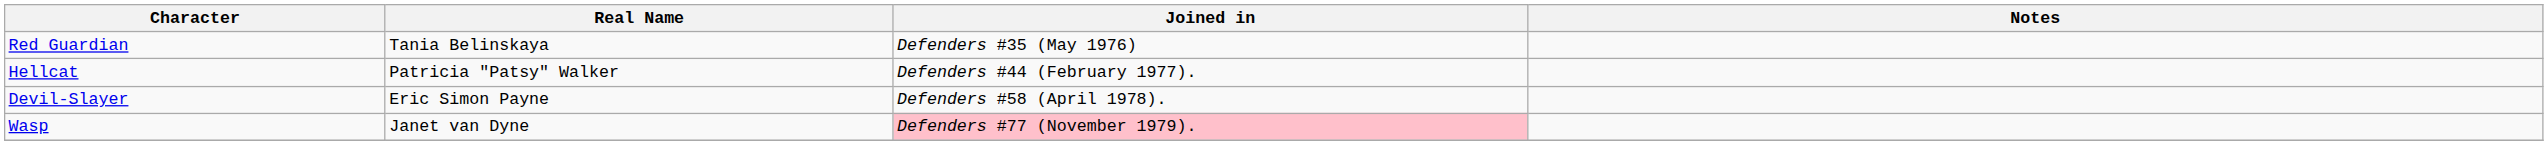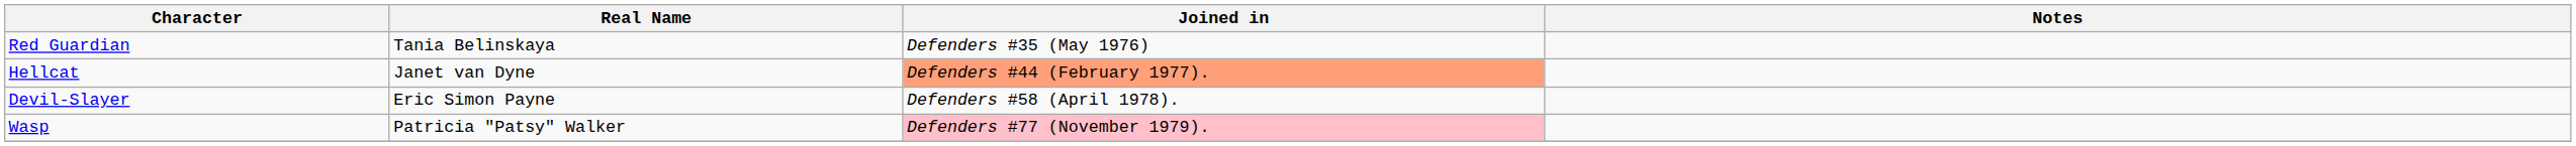Hellcat | Real Name: Patricia "Patsy" Walker -> Janet van Dyne
Hellcat | Joined in: no background -> lightsalmon background
Wasp | Real Name: Janet van Dyne -> Patricia "Patsy" Walker
